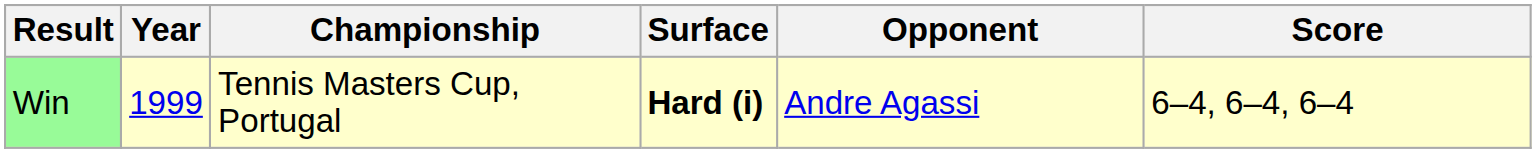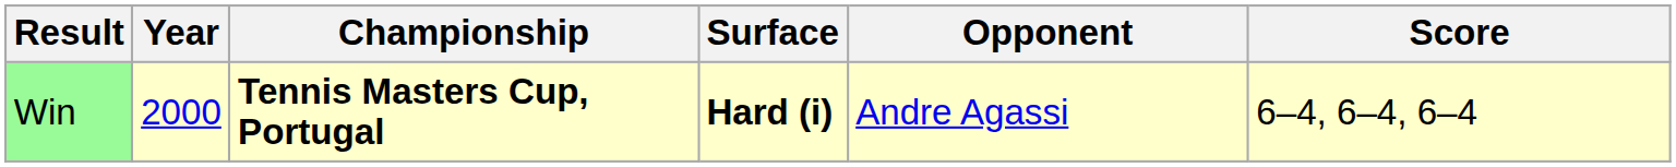Win | Year: 1999 -> 2000
Win | Championship: normal -> bold
